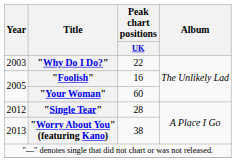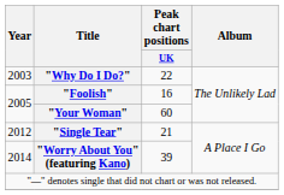"Single Tear" | Peak chart positions / UK: 28 -> 21
"Worry About You" (featuring Kano) | Year: 2013 -> 2014
"Worry About You" (featuring Kano) | Peak chart positions / UK: 38 -> 39
